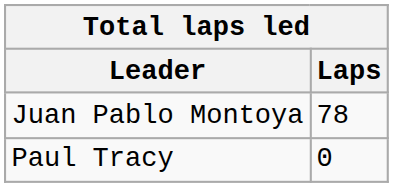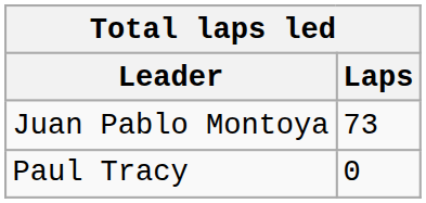Juan Pablo Montoya | Laps: 78 -> 73
